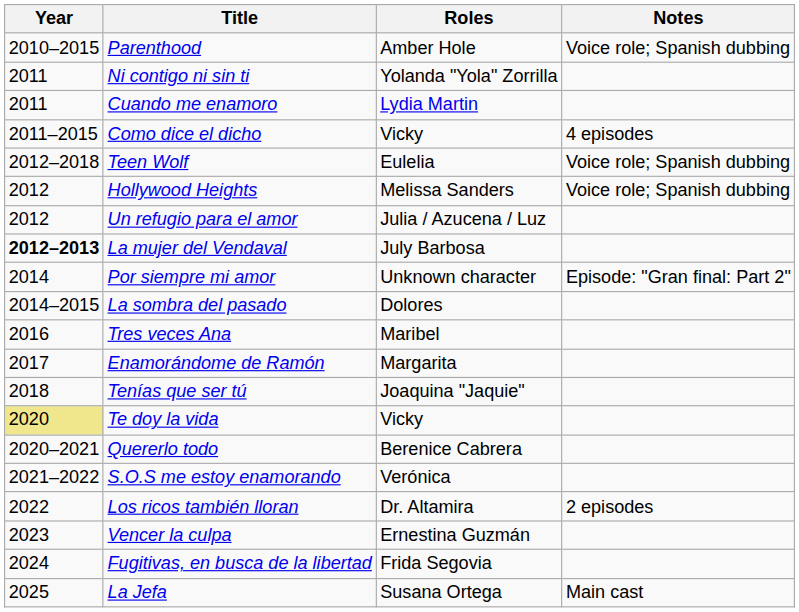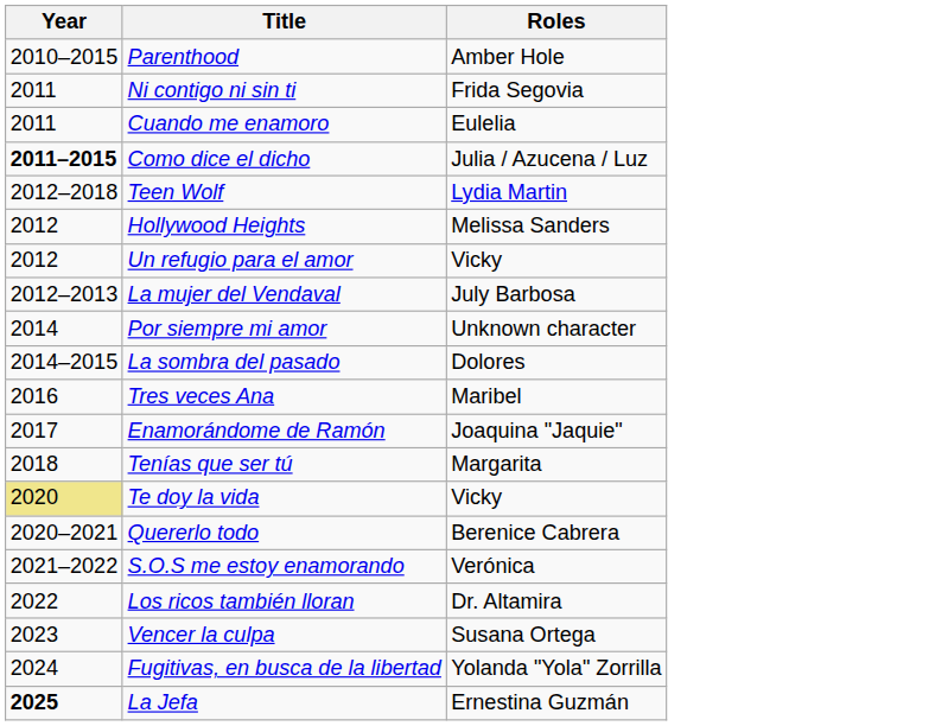- column: Notes | Voice role; Spanish dubbing | 4 episodes | Voice role; Spanish dubbing | Voice role; Spanish dubbing | Episode: "Gran final: Part 2" | 2 episodes | Main cast
Ni contigo ni sin ti | Roles: Yolanda "Yola" Zorrilla -> Frida Segovia
Cuando me enamoro | Roles: Lydia Martin -> Eulelia
Como dice el dicho | Year: normal -> bold
Como dice el dicho | Roles: Vicky -> Julia / Azucena / Luz
Teen Wolf | Roles: Eulelia -> Lydia Martin
Un refugio para el amor | Roles: Julia / Azucena / Luz -> Vicky
La mujer del Vendaval | Year: bold -> normal
Enamorándome de Ramón | Roles: Margarita -> Joaquina "Jaquie"
Tenías que ser tú | Roles: Joaquina "Jaquie" -> Margarita
Vencer la culpa | Roles: Ernestina Guzmán -> Susana Ortega
Fugitivas, en busca de la libertad | Roles: Frida Segovia -> Yolanda "Yola" Zorrilla
La Jefa | Year: normal -> bold
La Jefa | Roles: Susana Ortega -> Ernestina Guzmán
